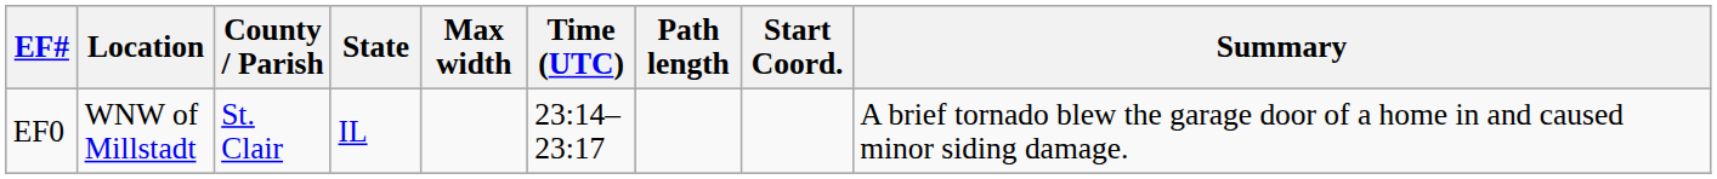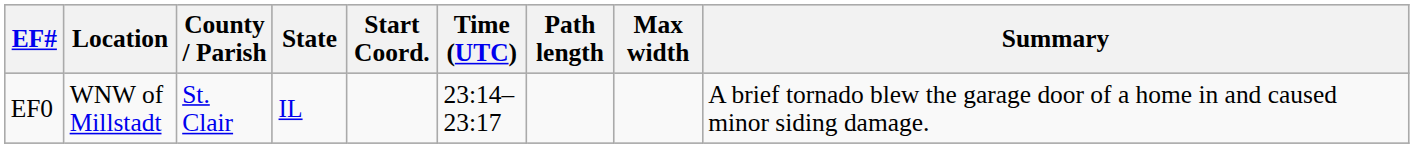columns swapped: Start Coord. <-> Max width
